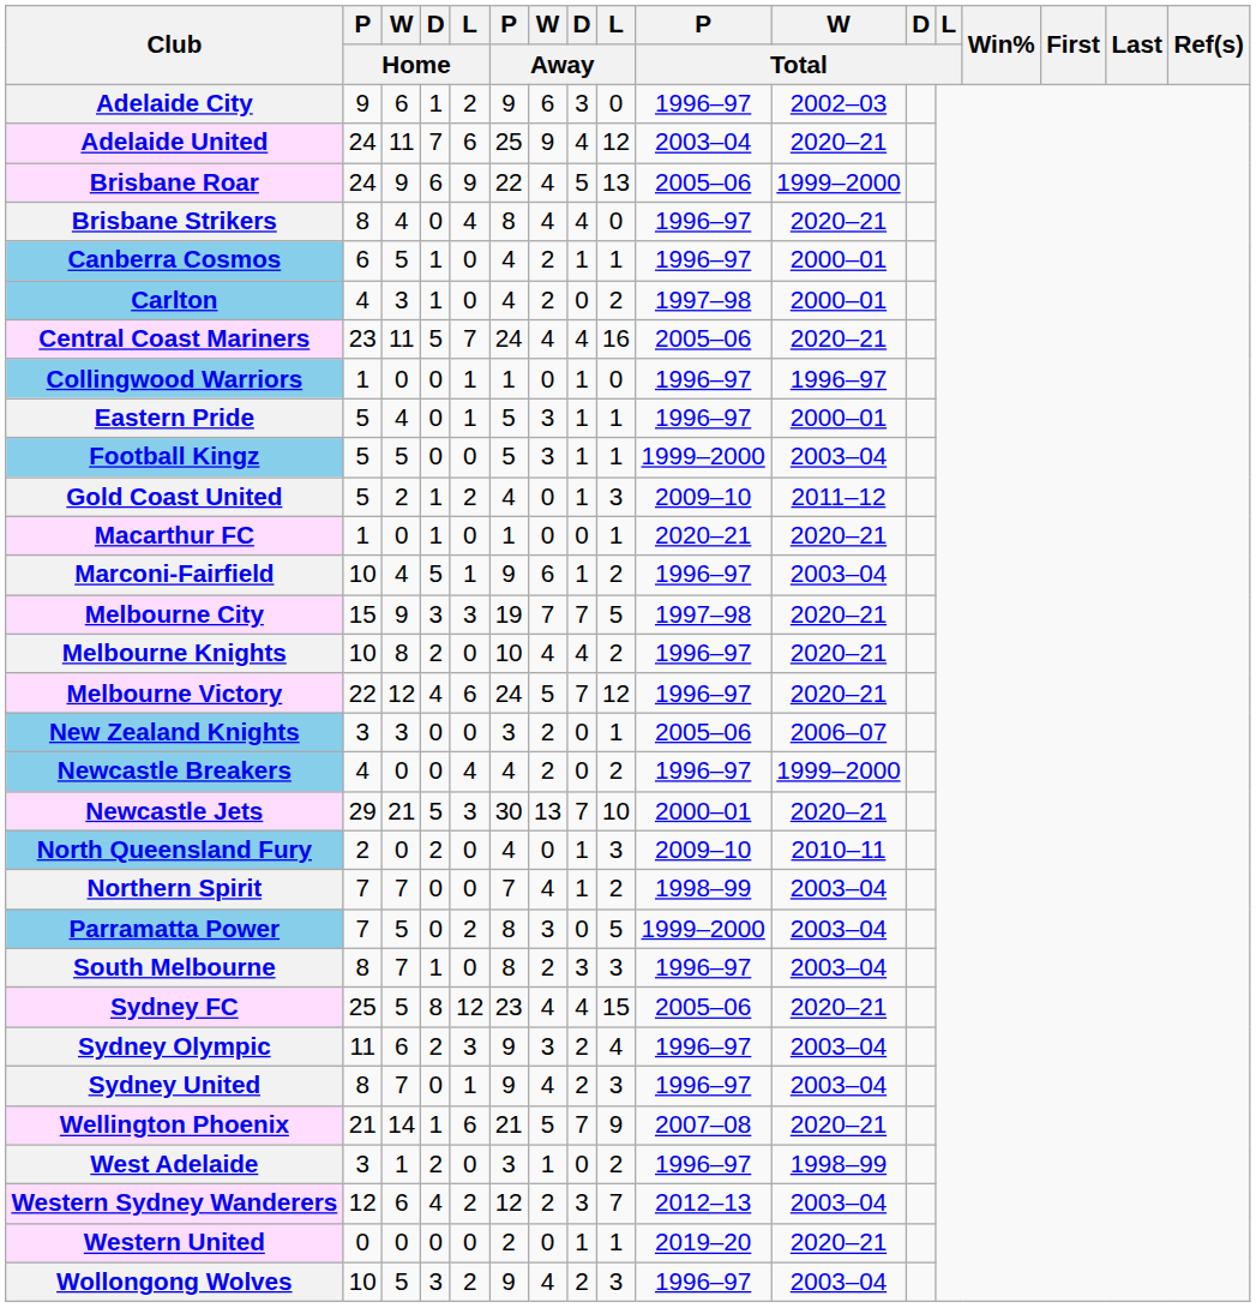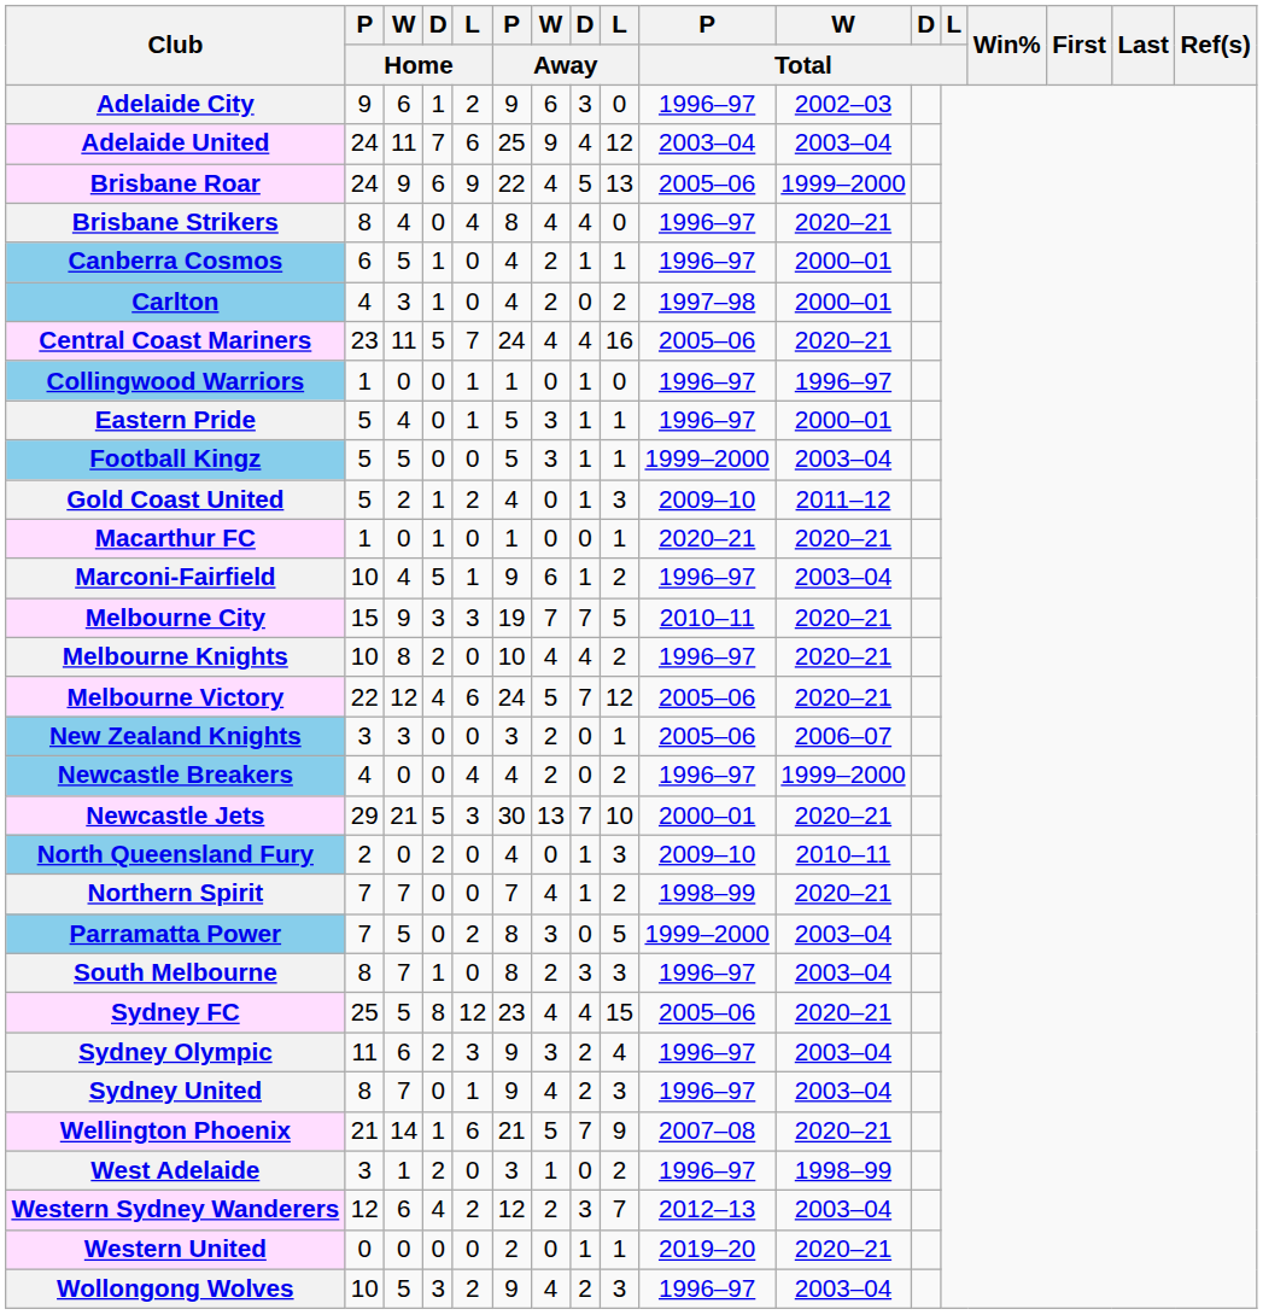Adelaide United | W / Total: 2020–21 -> 2003–04
Melbourne City | P / Total: 1997–98 -> 2010–11
Melbourne Victory | P / Total: 1996–97 -> 2005–06
Northern Spirit | W / Total: 2003–04 -> 2020–21
